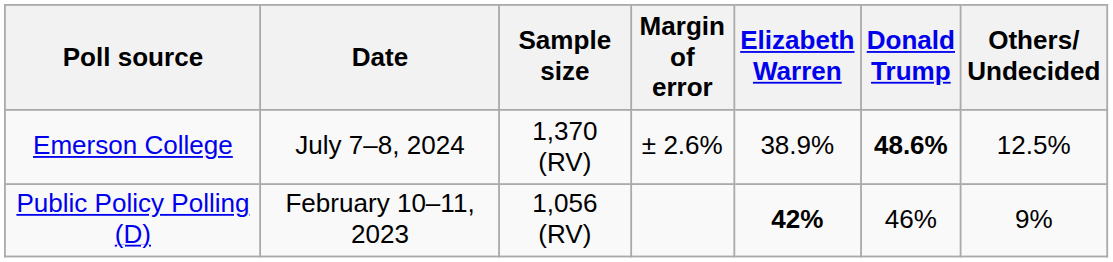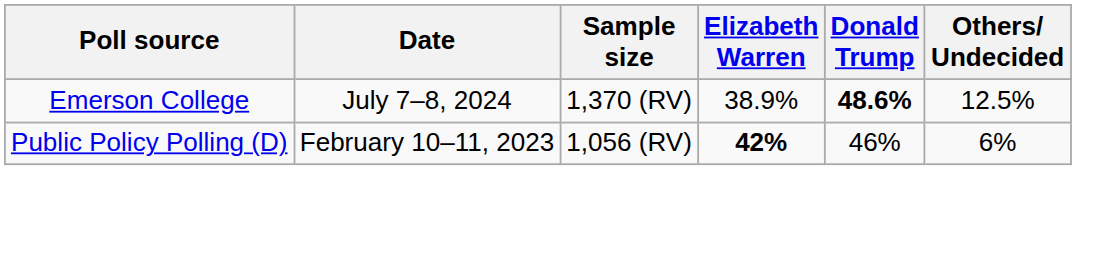- column: Margin of error | ± 2.6%
Public Policy Polling (D) | Others/ Undecided: 9% -> 6%
